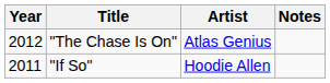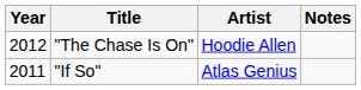"The Chase Is On" | Artist: Atlas Genius -> Hoodie Allen
"If So" | Artist: Hoodie Allen -> Atlas Genius
